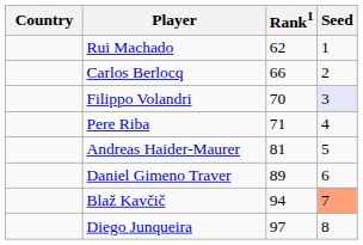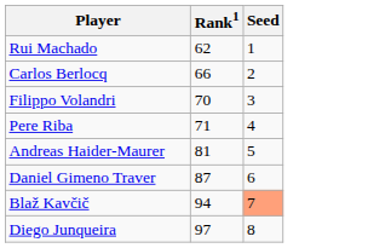- column: Country
Filippo Volandri | Seed: lavender background -> no background
Daniel Gimeno Traver | Rank1: 89 -> 87
